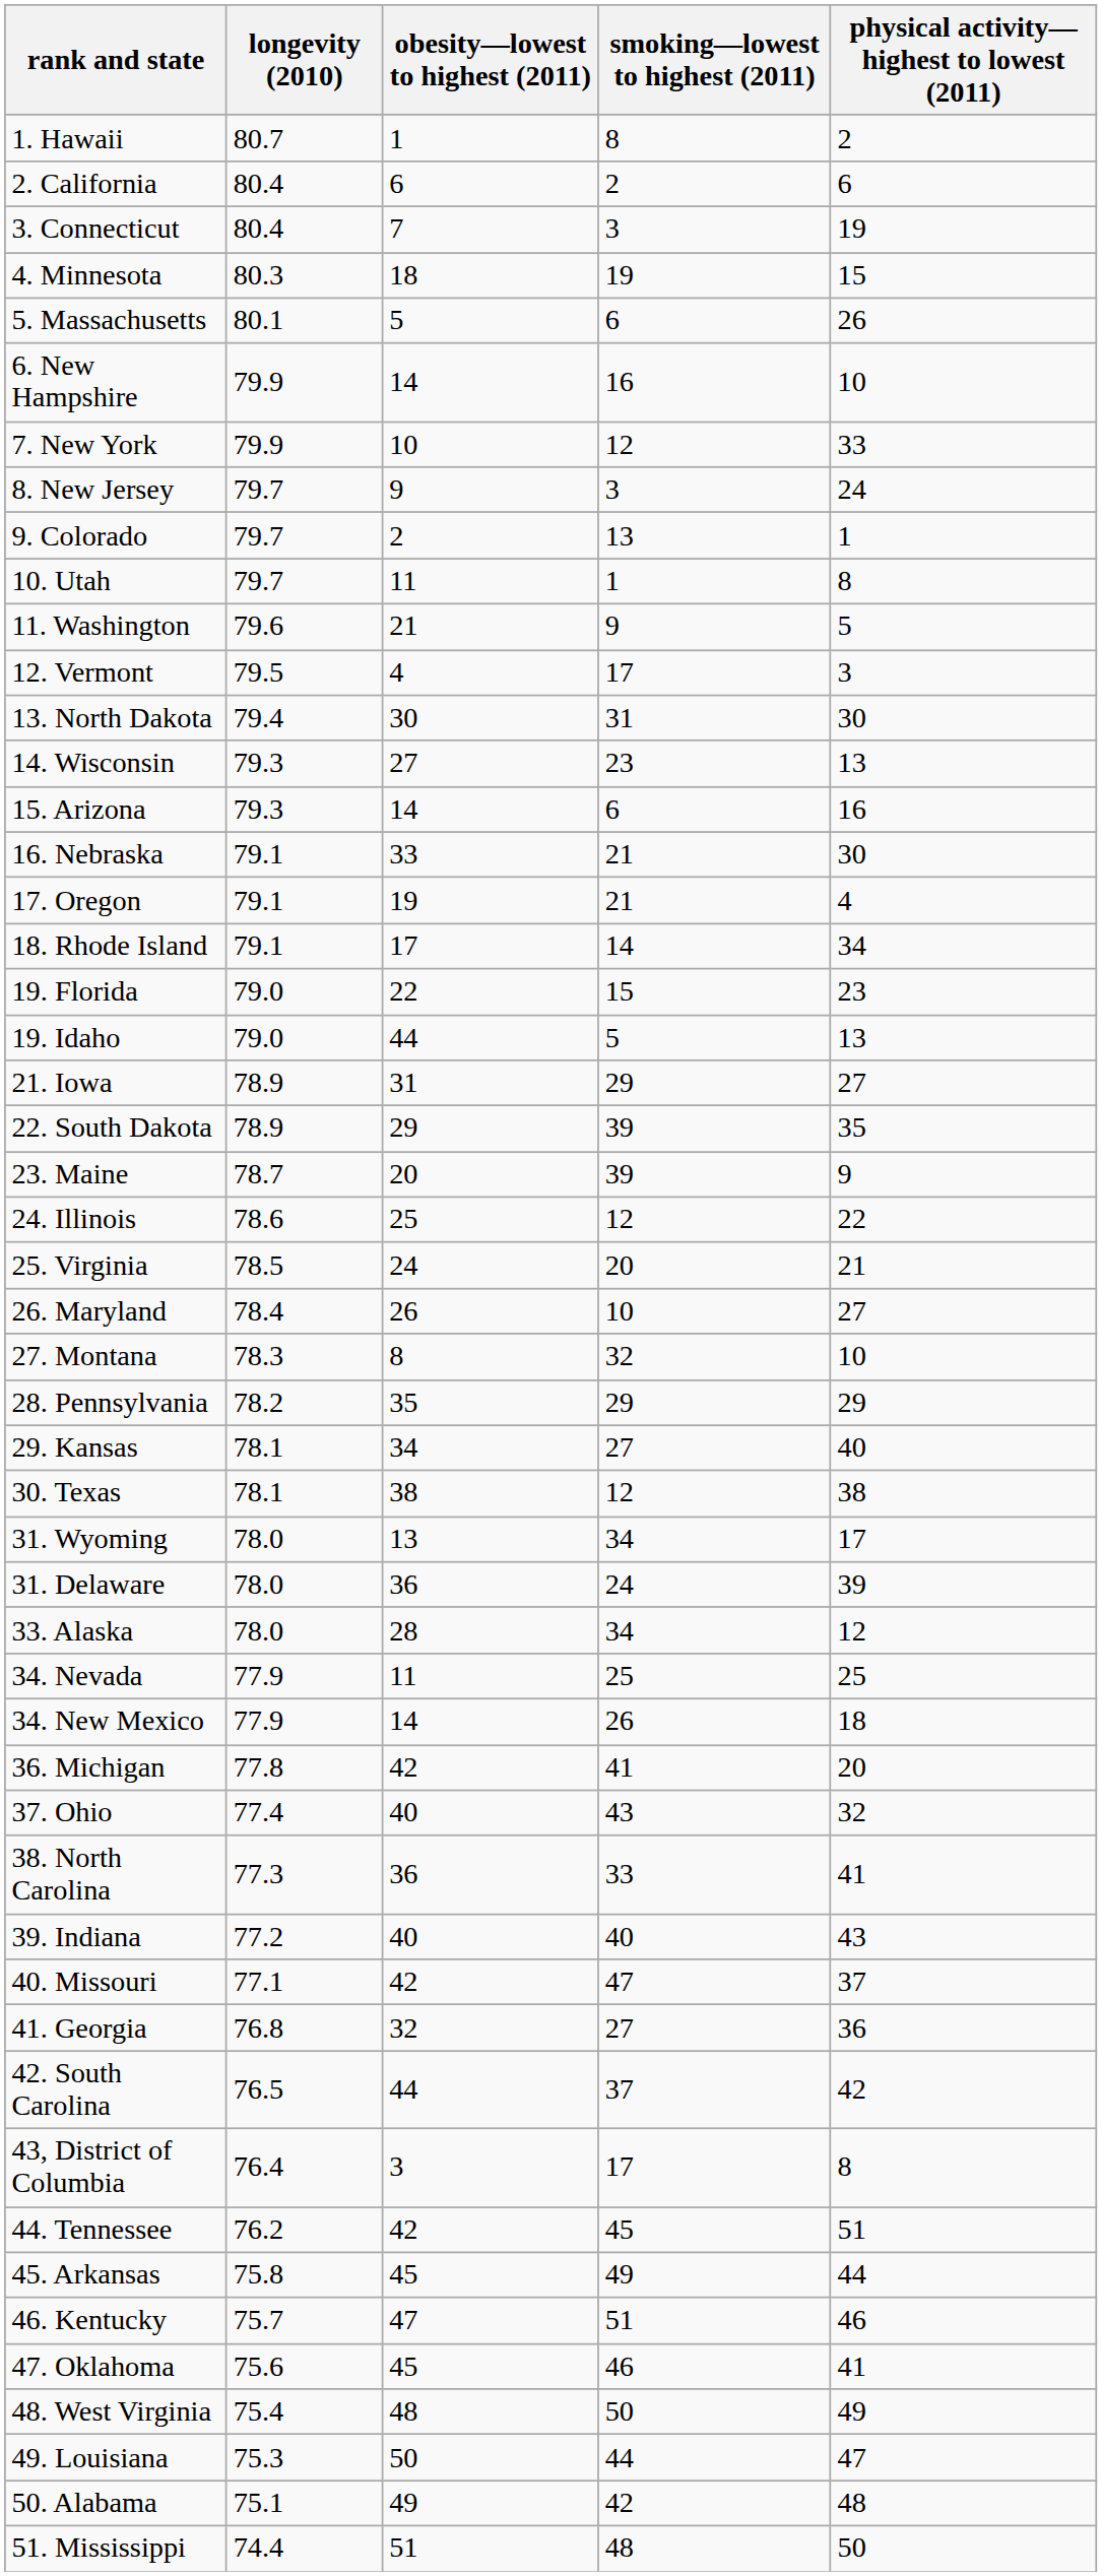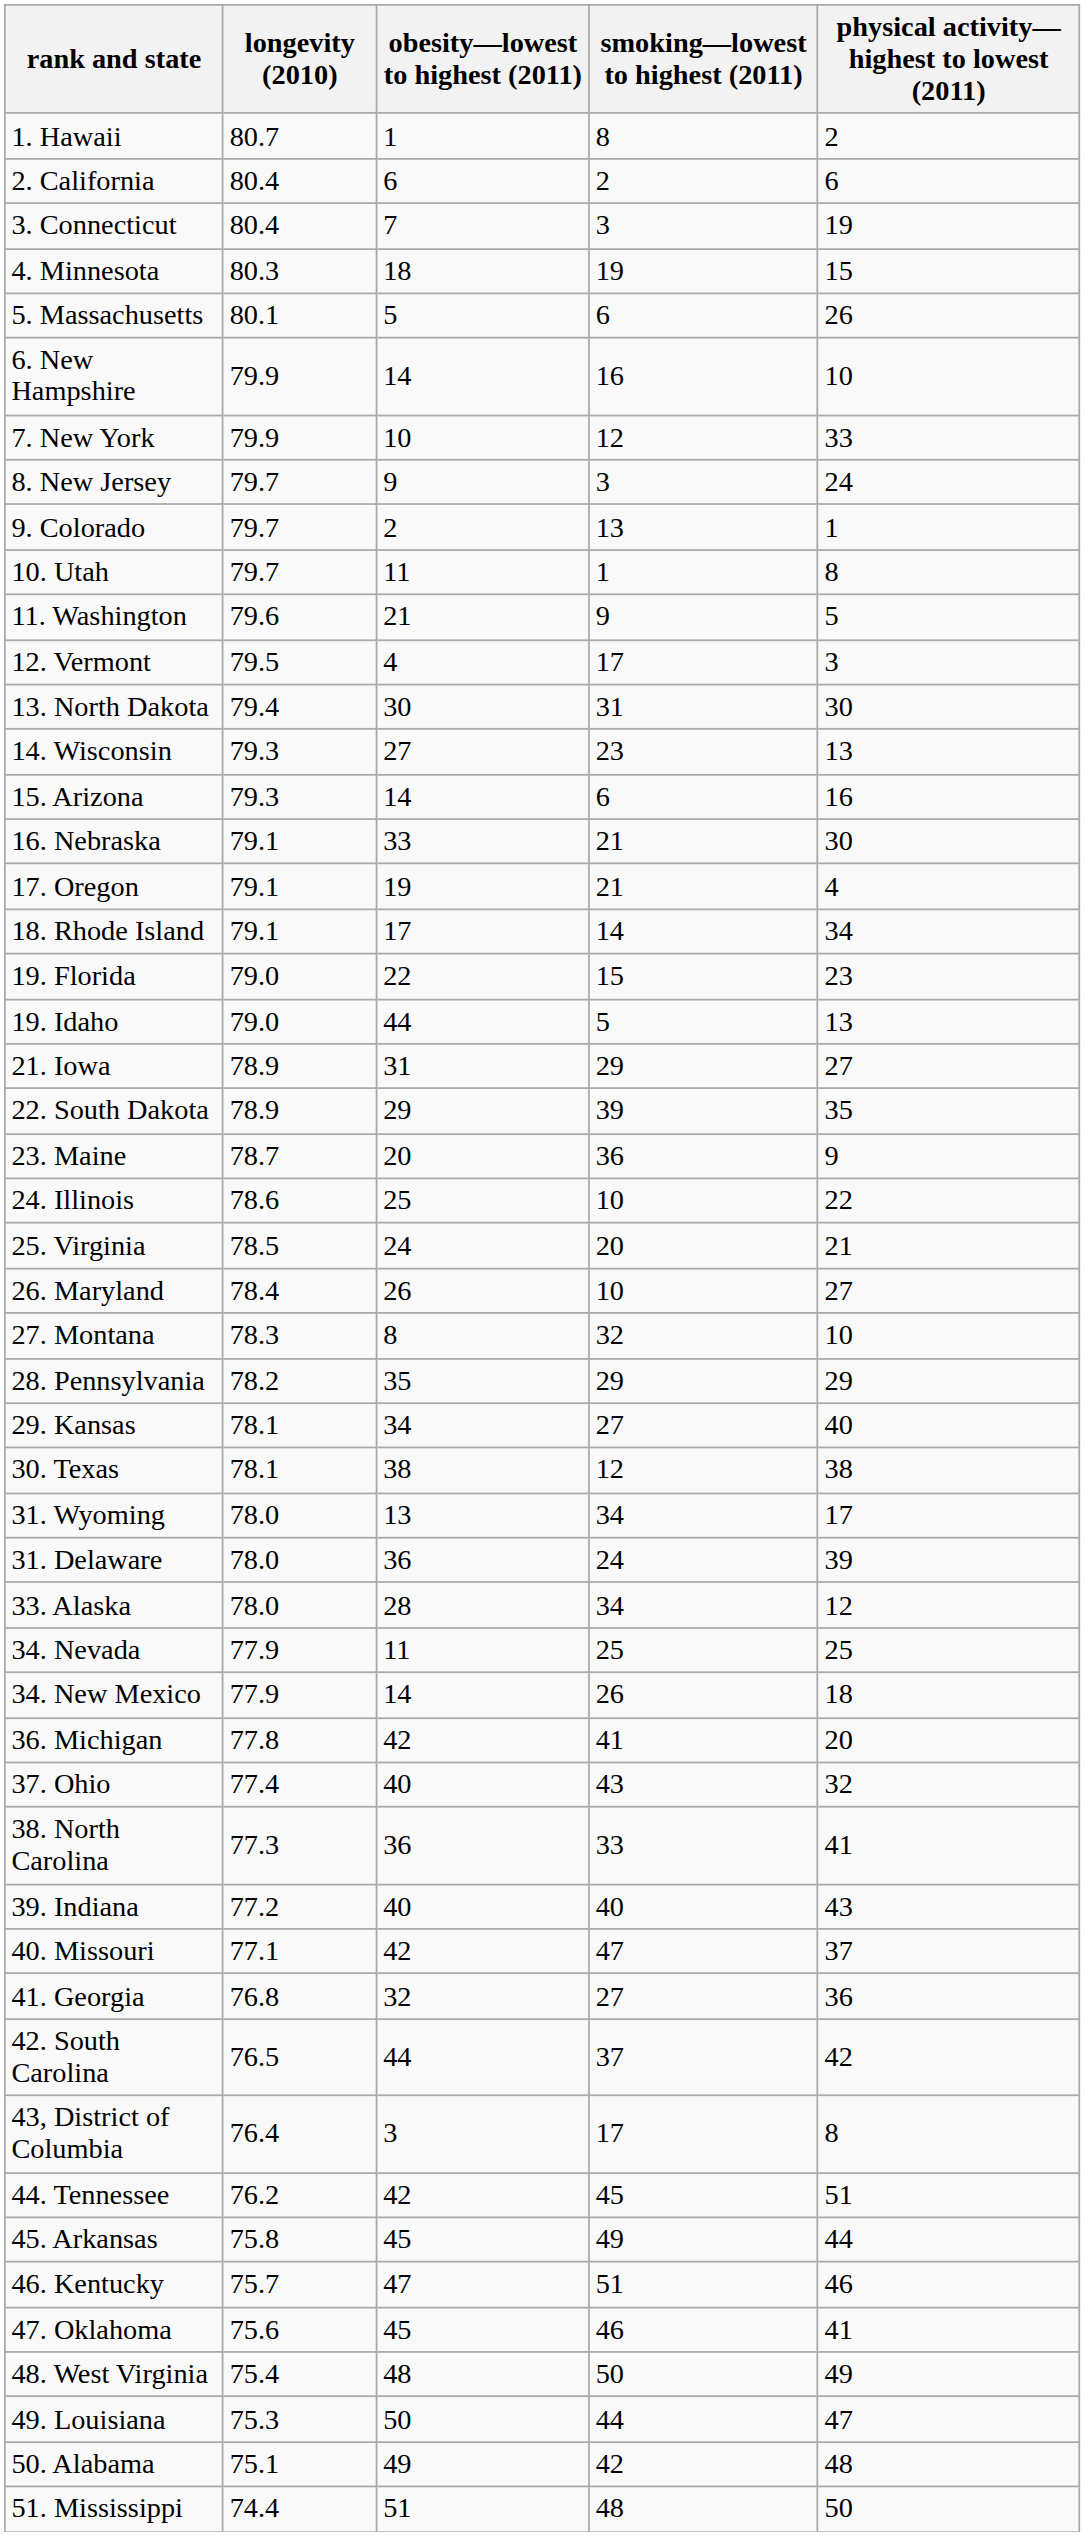23. Maine | smoking—lowest to highest (2011): 39 -> 36
24. Illinois | smoking—lowest to highest (2011): 12 -> 10
